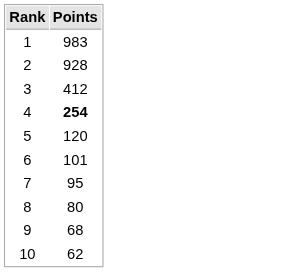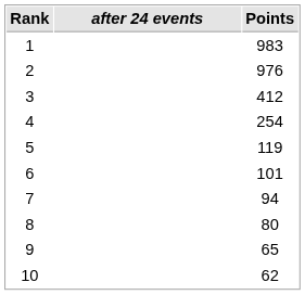+ column: after 24 events
2 | Points: 928 -> 976
4 | Points: bold -> normal
5 | Points: 120 -> 119
7 | Points: 95 -> 94
9 | Points: 68 -> 65
